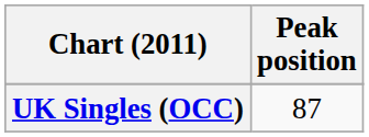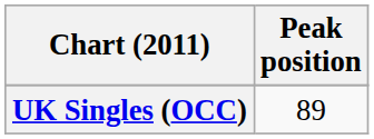UK Singles (OCC) | Peak position: 87 -> 89
